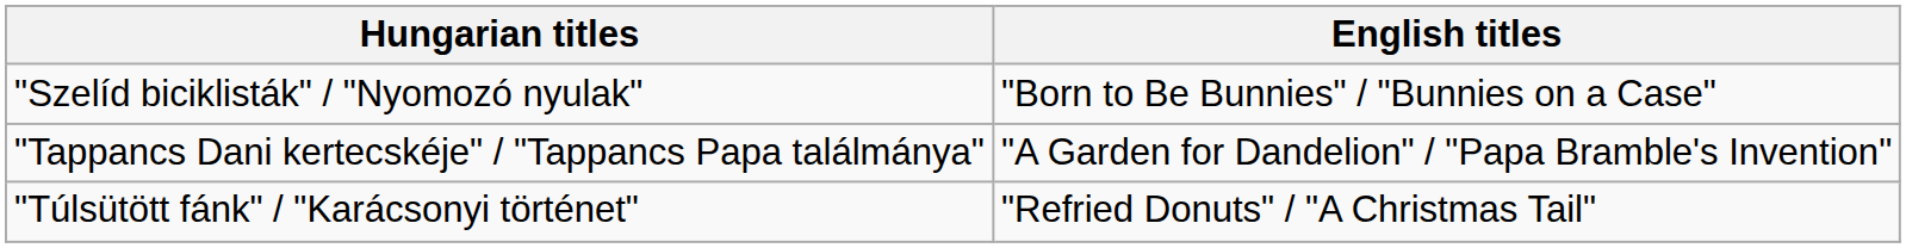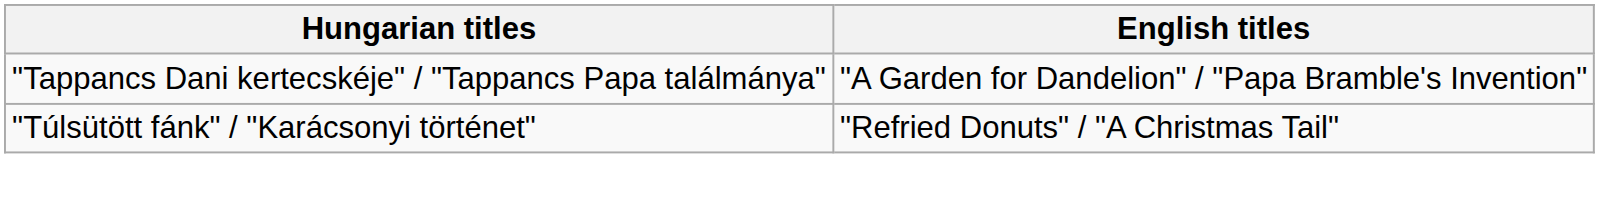- row: "Szelíd biciklisták" / "Nyomozó nyulak" | "Born to Be Bunnies" / "Bunnies on a Case"
